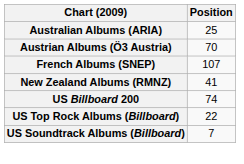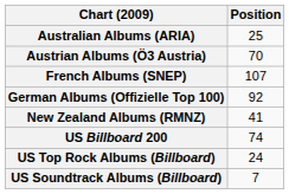+ row: German Albums (Offizielle Top 100) | 92
US Top Rock Albums (Billboard) | Position: 22 -> 24
